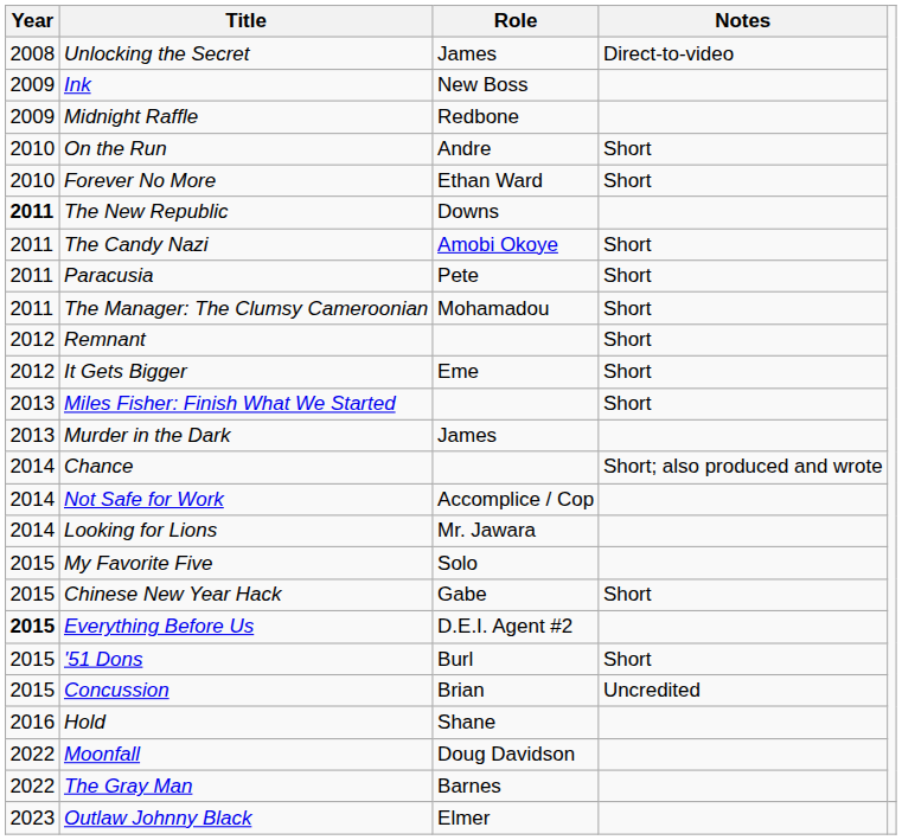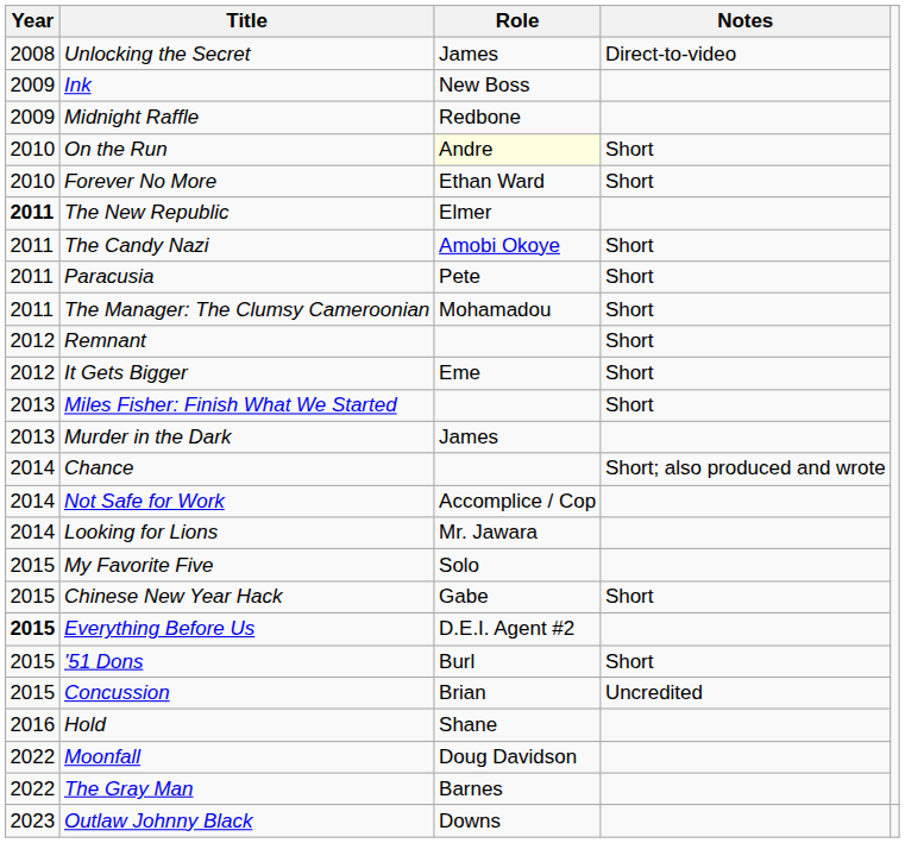On the Run | Role: no background -> lightyellow background
The New Republic | Role: Downs -> Elmer
Outlaw Johnny Black | Role: Elmer -> Downs
